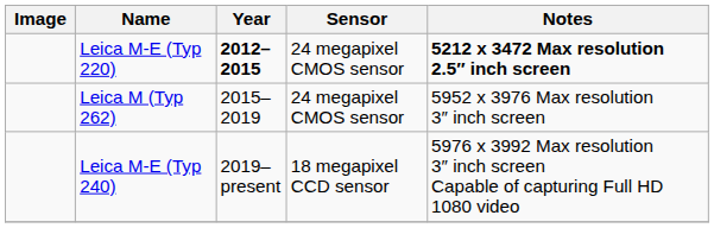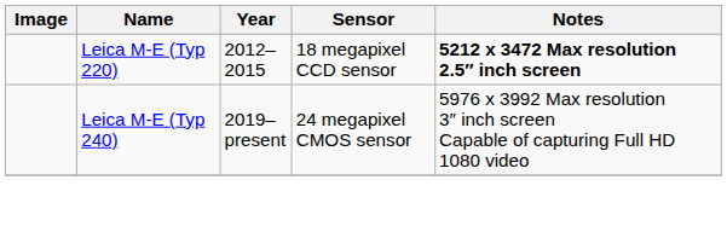Leica M-E (Typ 220) | Year: bold -> normal
Leica M-E (Typ 220) | Sensor: 24 megapixel CMOS sensor -> 18 megapixel CCD sensor
- row: Leica M (Typ 262) | 2015–2019 | 24 megapixel CMOS sensor | 5952 x 3976 Max resolution 3″ inch screen
Leica M-E (Typ 240) | Sensor: 18 megapixel CCD sensor -> 24 megapixel CMOS sensor
